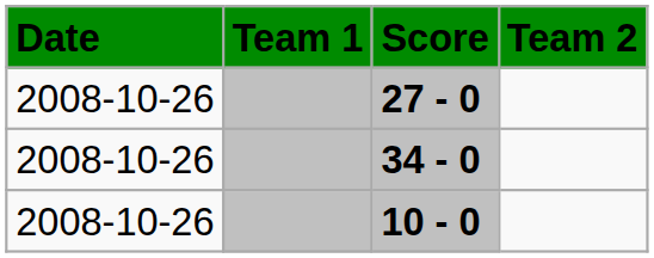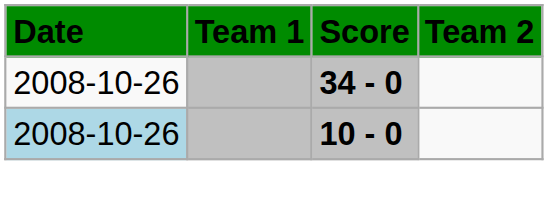- row: 2008-10-26 | 27 - 0
10 - 0 | Date: no background -> lightblue background
